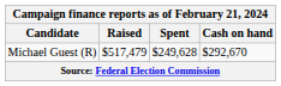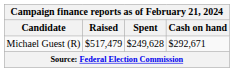Michael Guest (R) | Cash on hand: $292,670 -> $292,671
